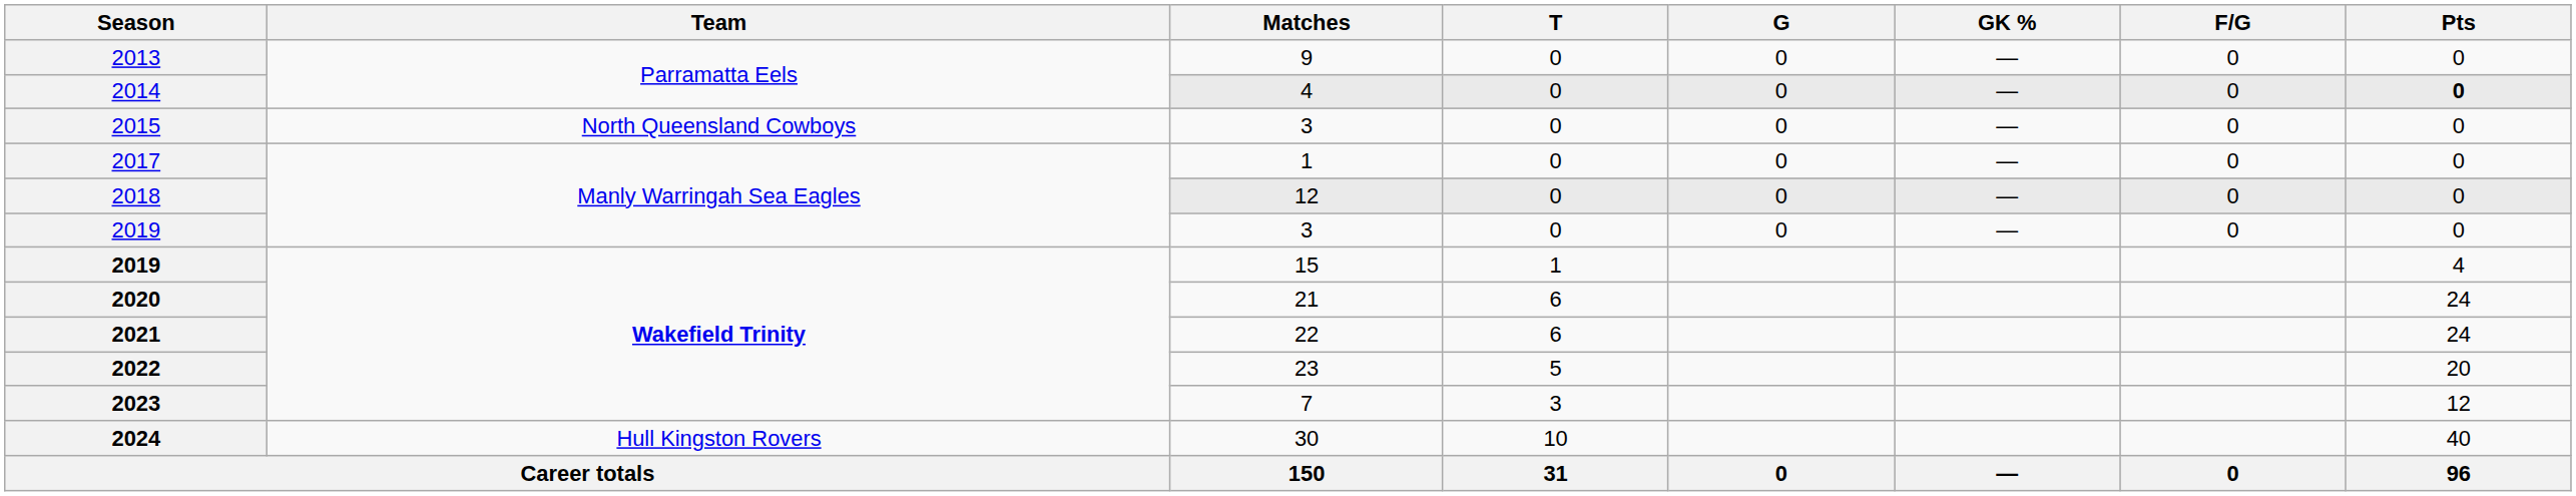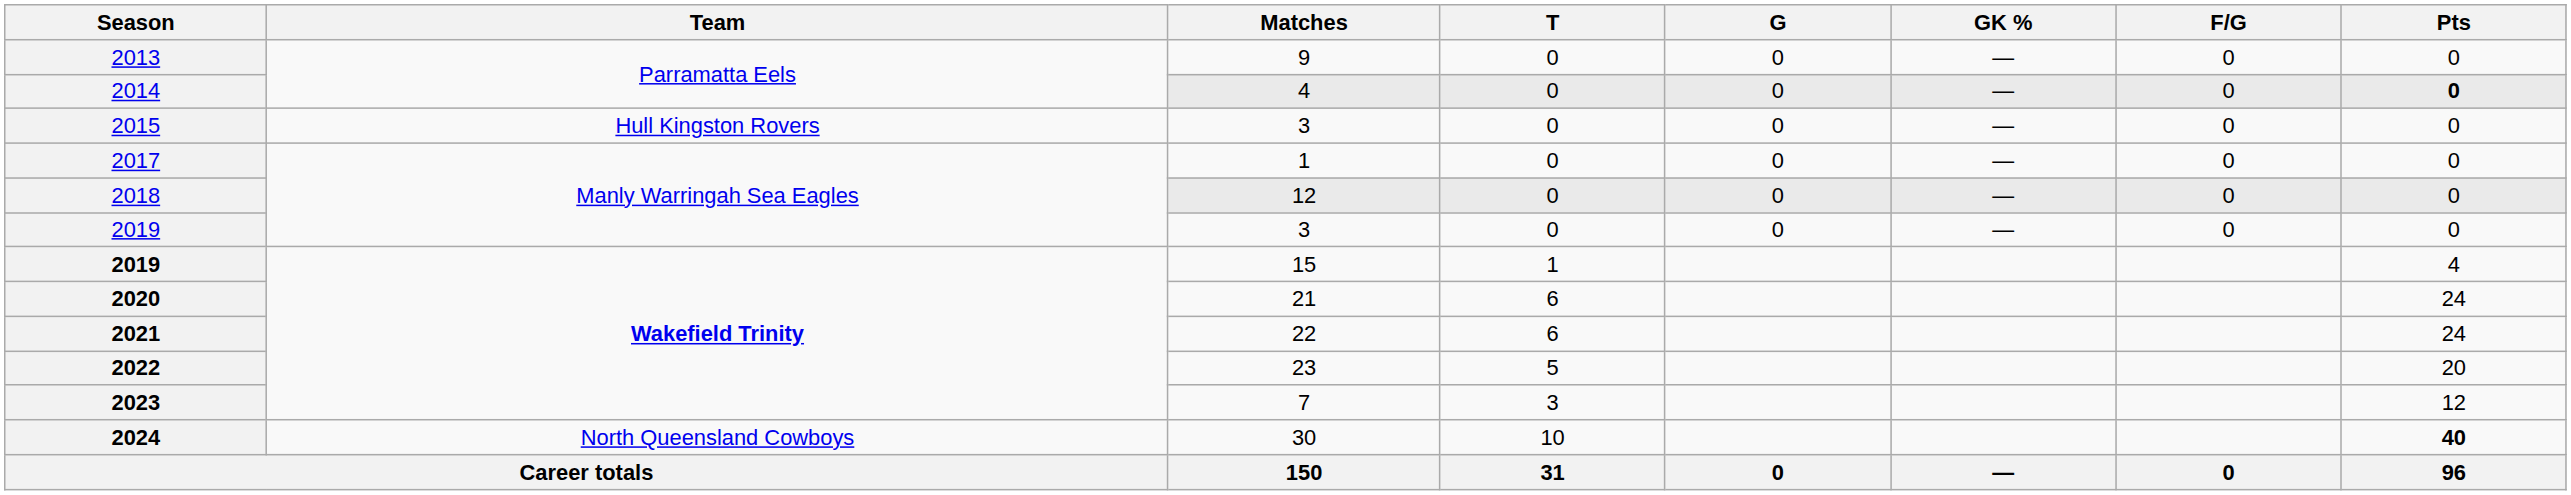2015 | Team: North Queensland Cowboys -> Hull Kingston Rovers
2024 | Team: Hull Kingston Rovers -> North Queensland Cowboys
2024 | Pts: normal -> bold
